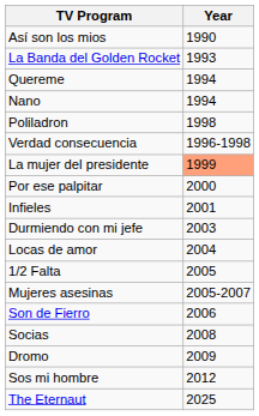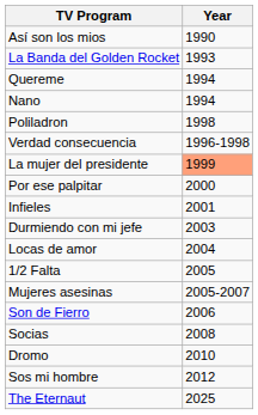Dromo | Year: 2009 -> 2010
